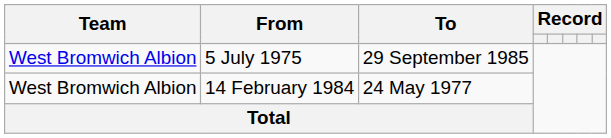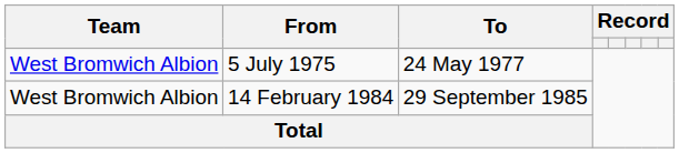5 July 1975 | To: 29 September 1985 -> 24 May 1977
14 February 1984 | To: 24 May 1977 -> 29 September 1985
